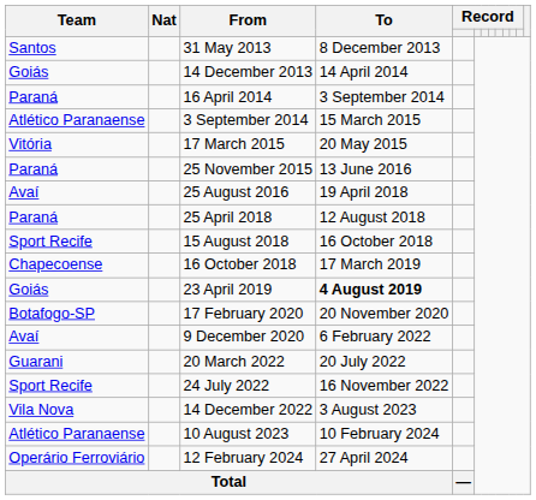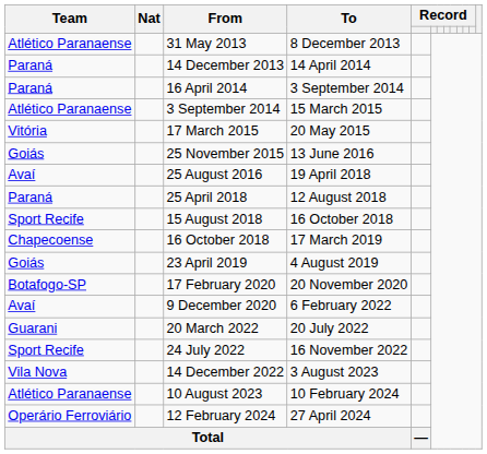31 May 2013 | Team: Santos -> Atlético Paranaense
14 December 2013 | Team: Goiás -> Paraná
25 November 2015 | Team: Paraná -> Goiás
23 April 2019 | To: bold -> normal
